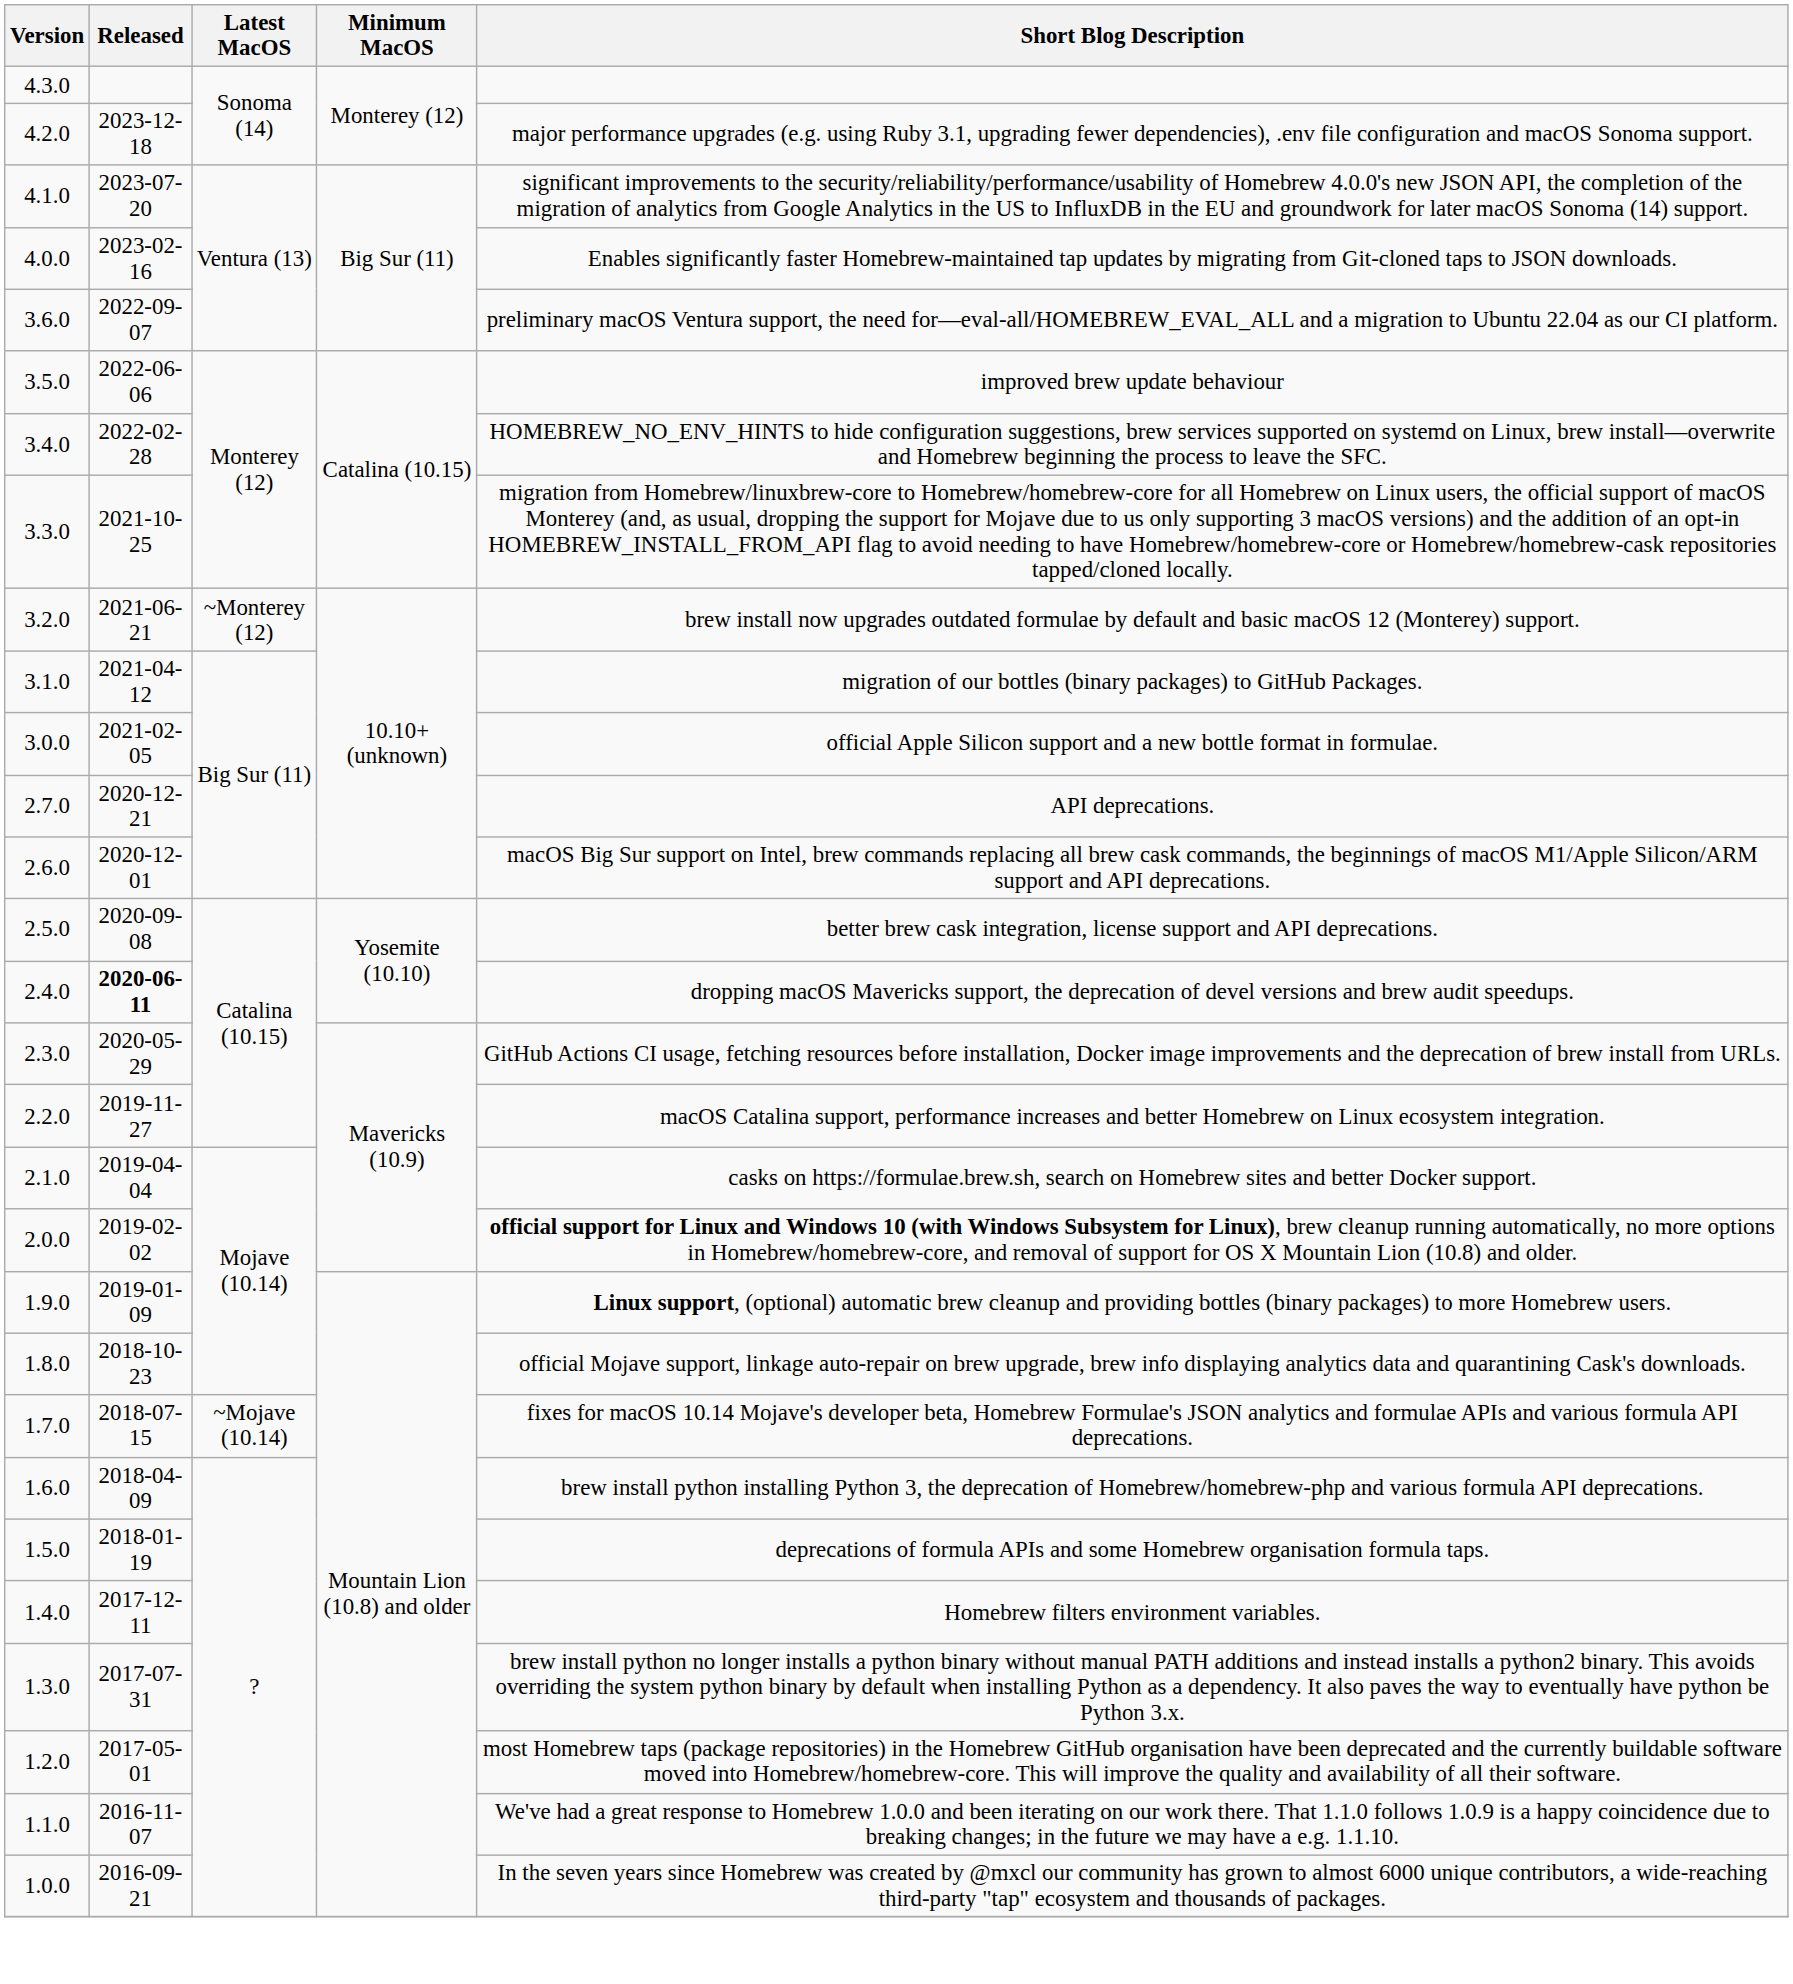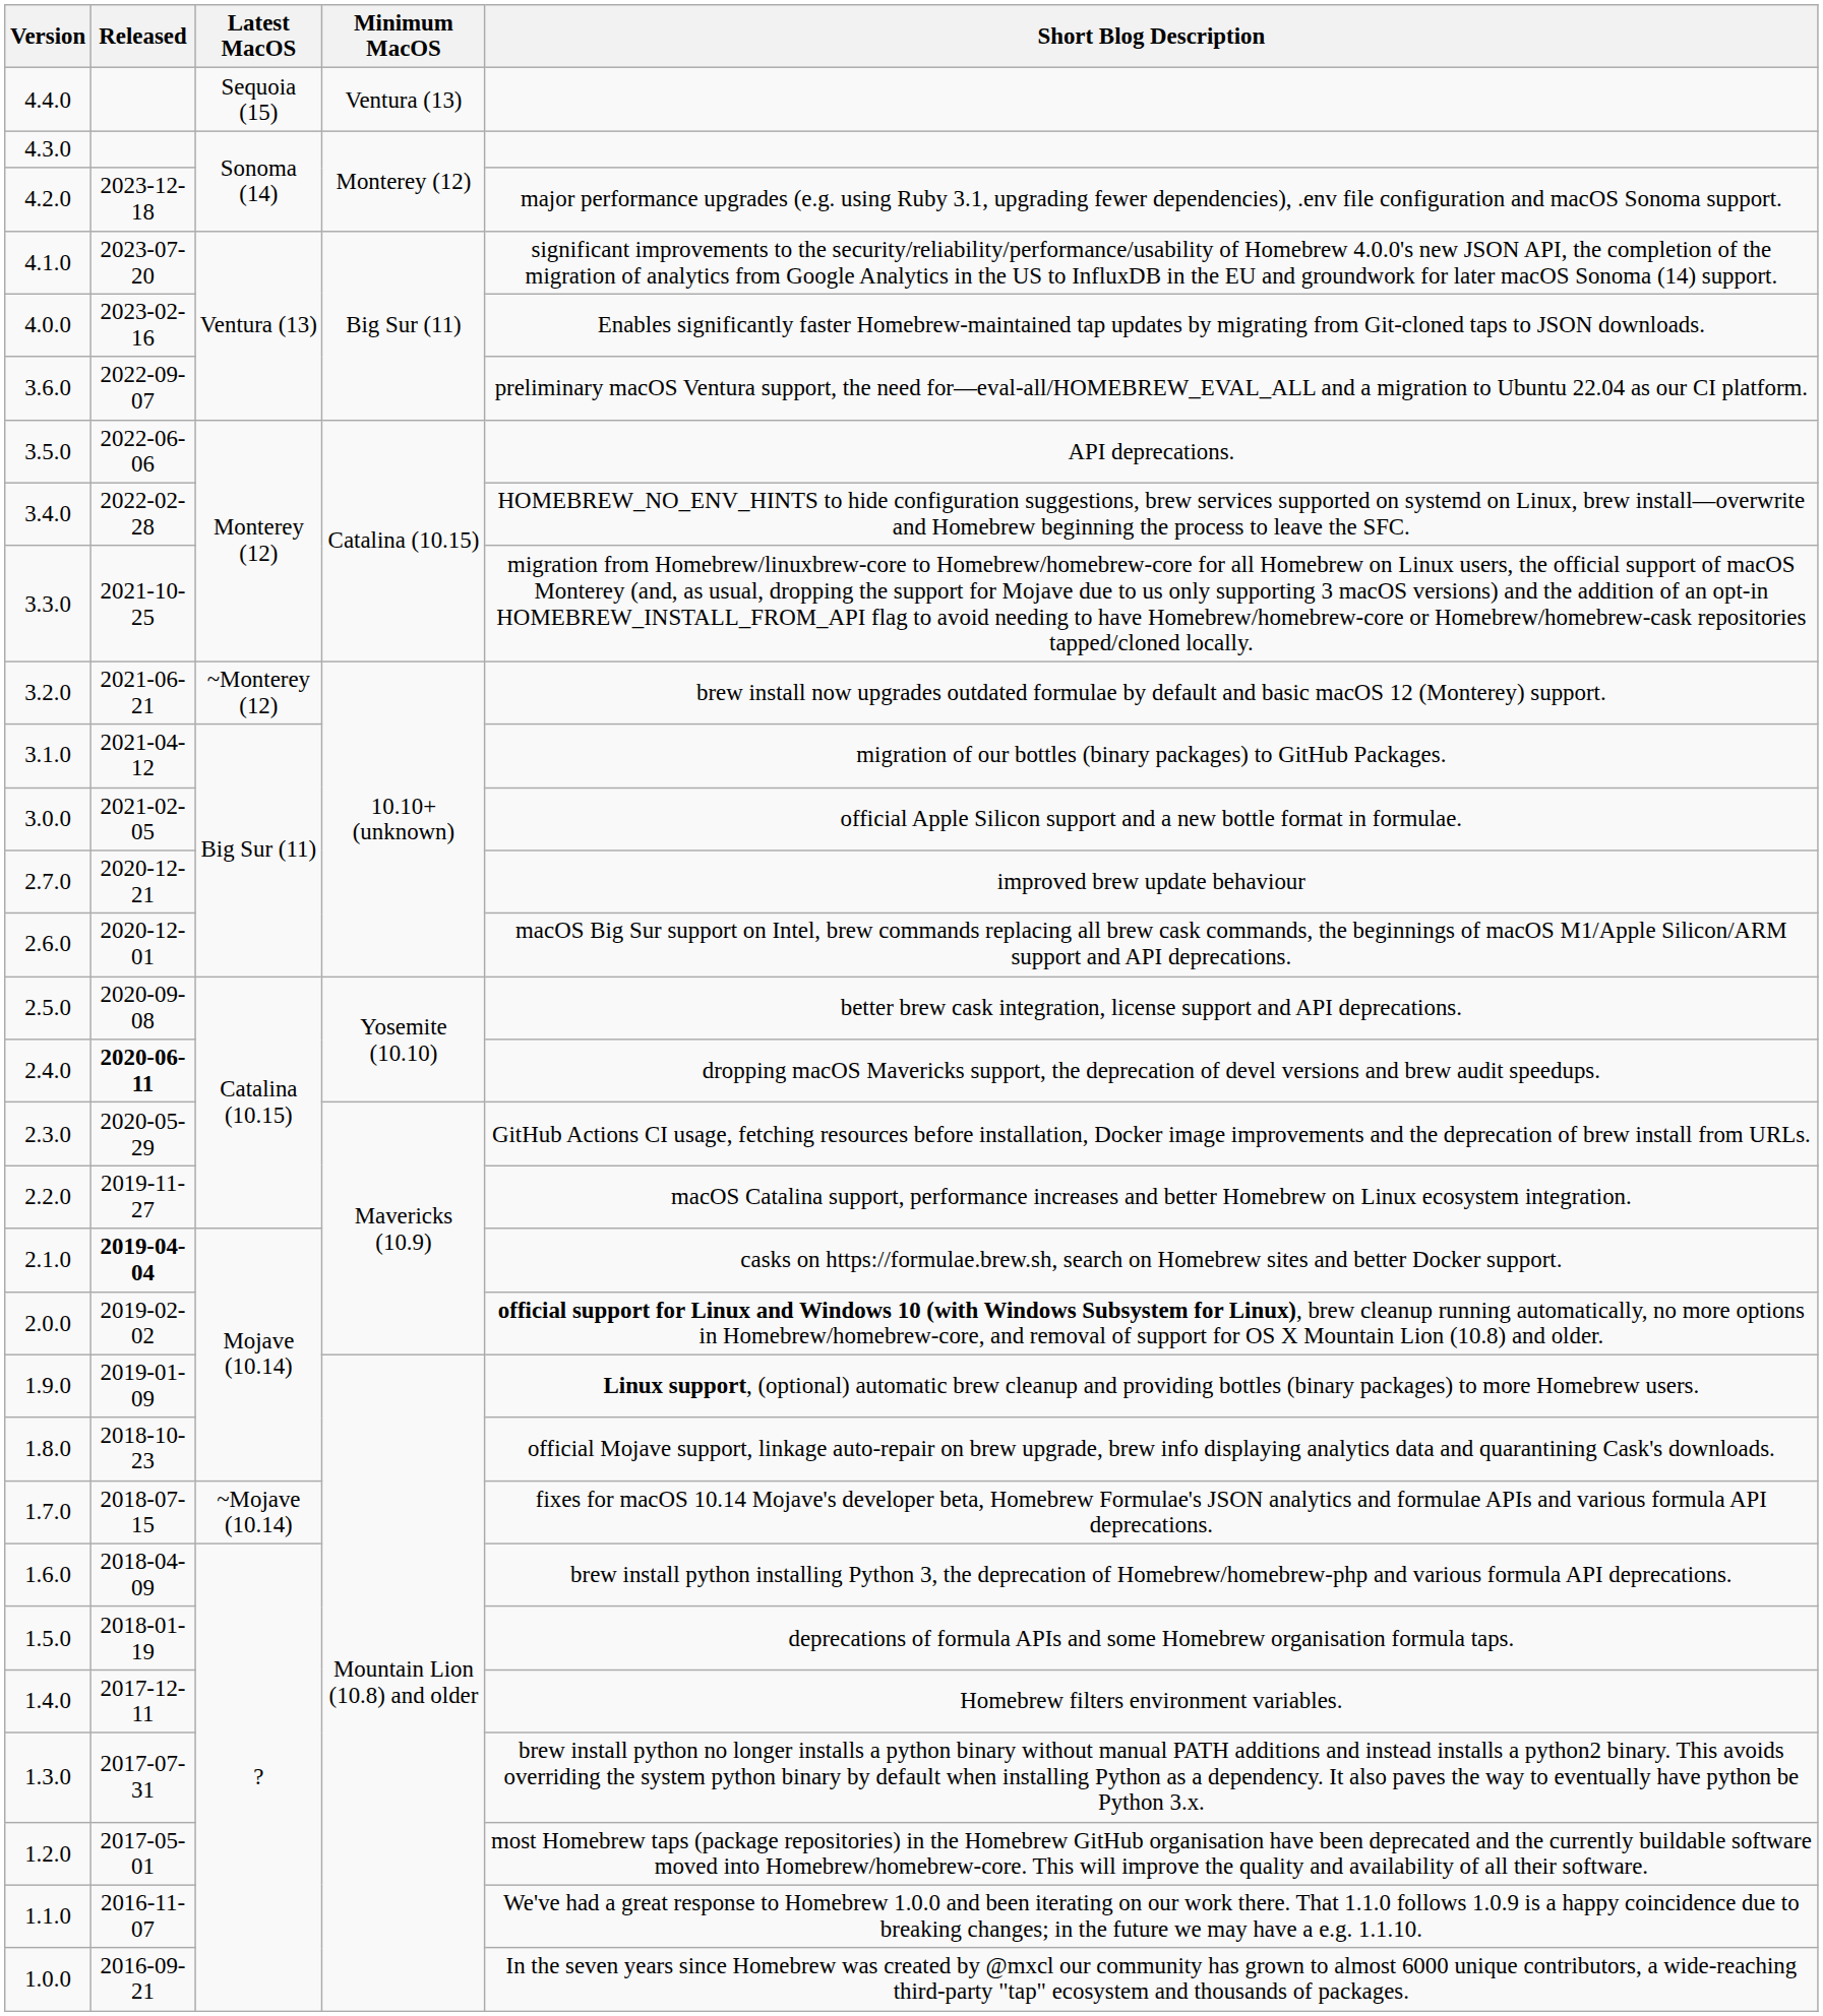+ row: 4.4.0 | Sequoia (15) | Ventura (13)
3.5.0 | Short Blog Description: improved brew update behaviour -> API deprecations.
2.7.0 | Short Blog Description: API deprecations. -> improved brew update behaviour
2.1.0 | Released: normal -> bold
